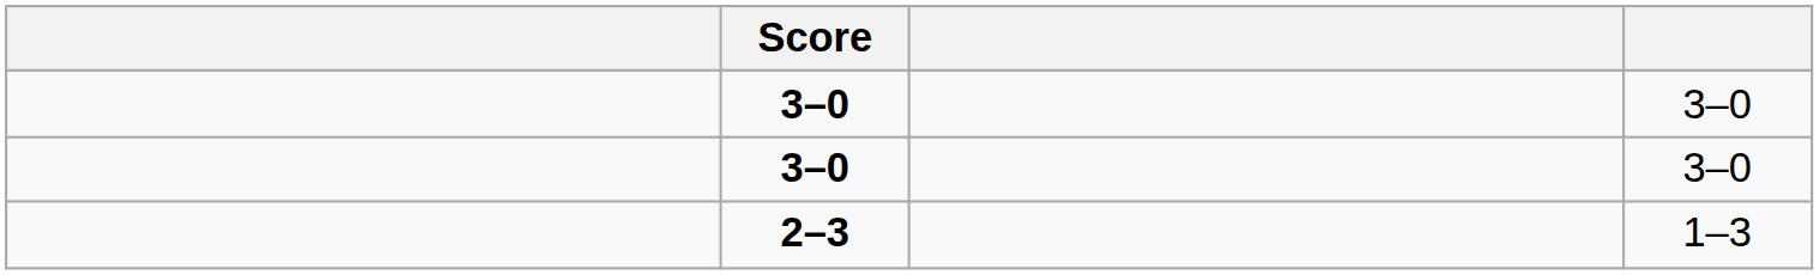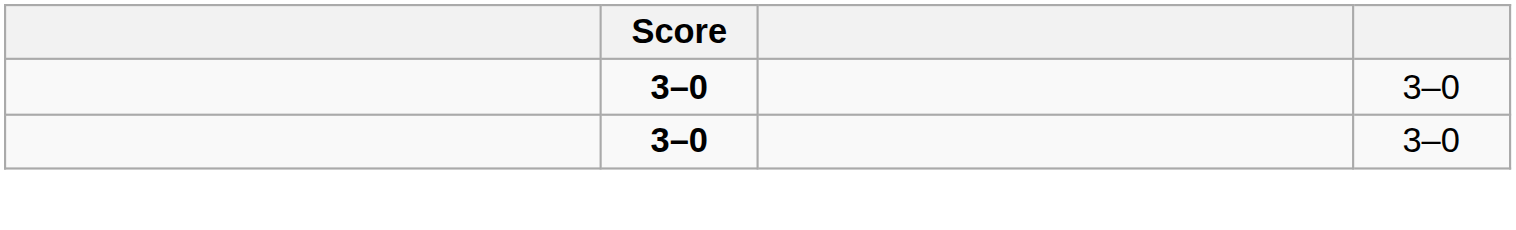- row: 2–3 | 1–3
